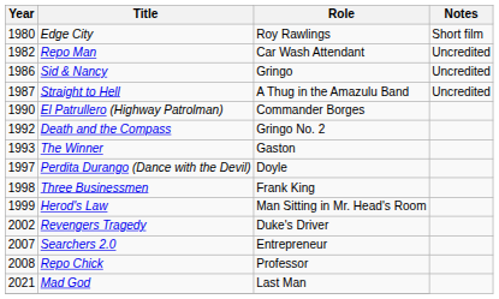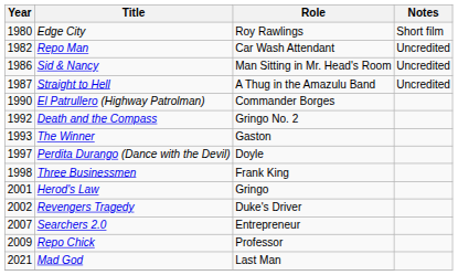Sid & Nancy | Role: Gringo -> Man Sitting in Mr. Head's Room
Herod's Law | Year: 1999 -> 2001
Herod's Law | Role: Man Sitting in Mr. Head's Room -> Gringo
Repo Chick | Year: 2008 -> 2009
